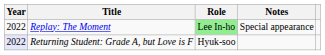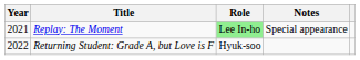Replay: The Moment | Year: 2022 -> 2021
Returning Student: Grade A, but Love is F | Year: lavender background -> no background
